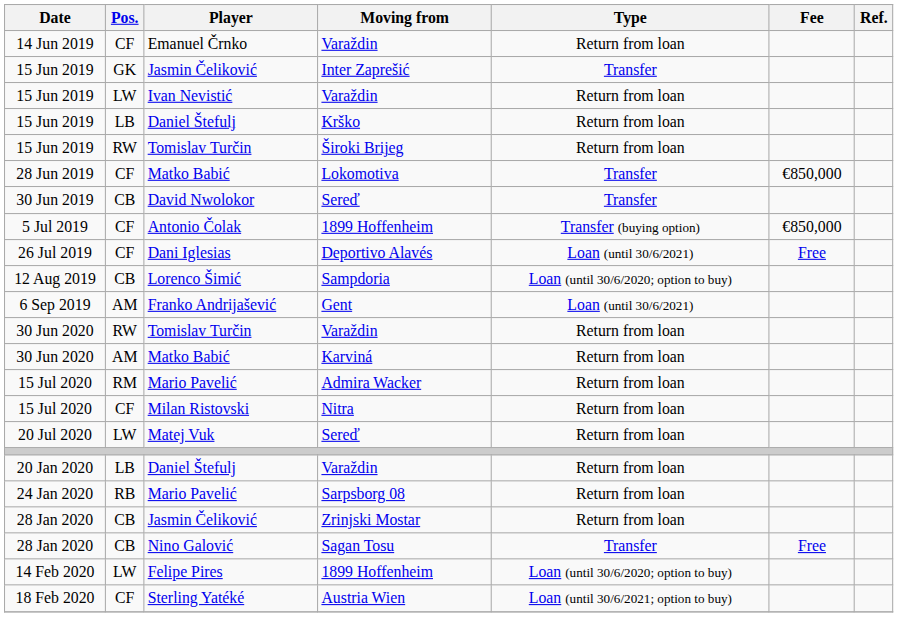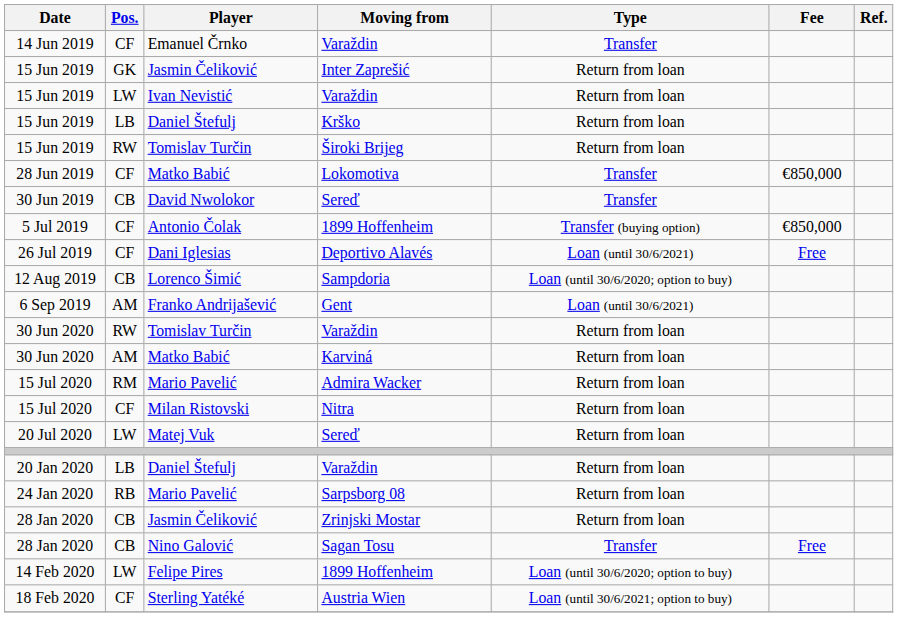Emanuel Črnko | Type: Return from loan -> Transfer
Jasmin Čeliković / Inter Zaprešić | Type: Transfer -> Return from loan
